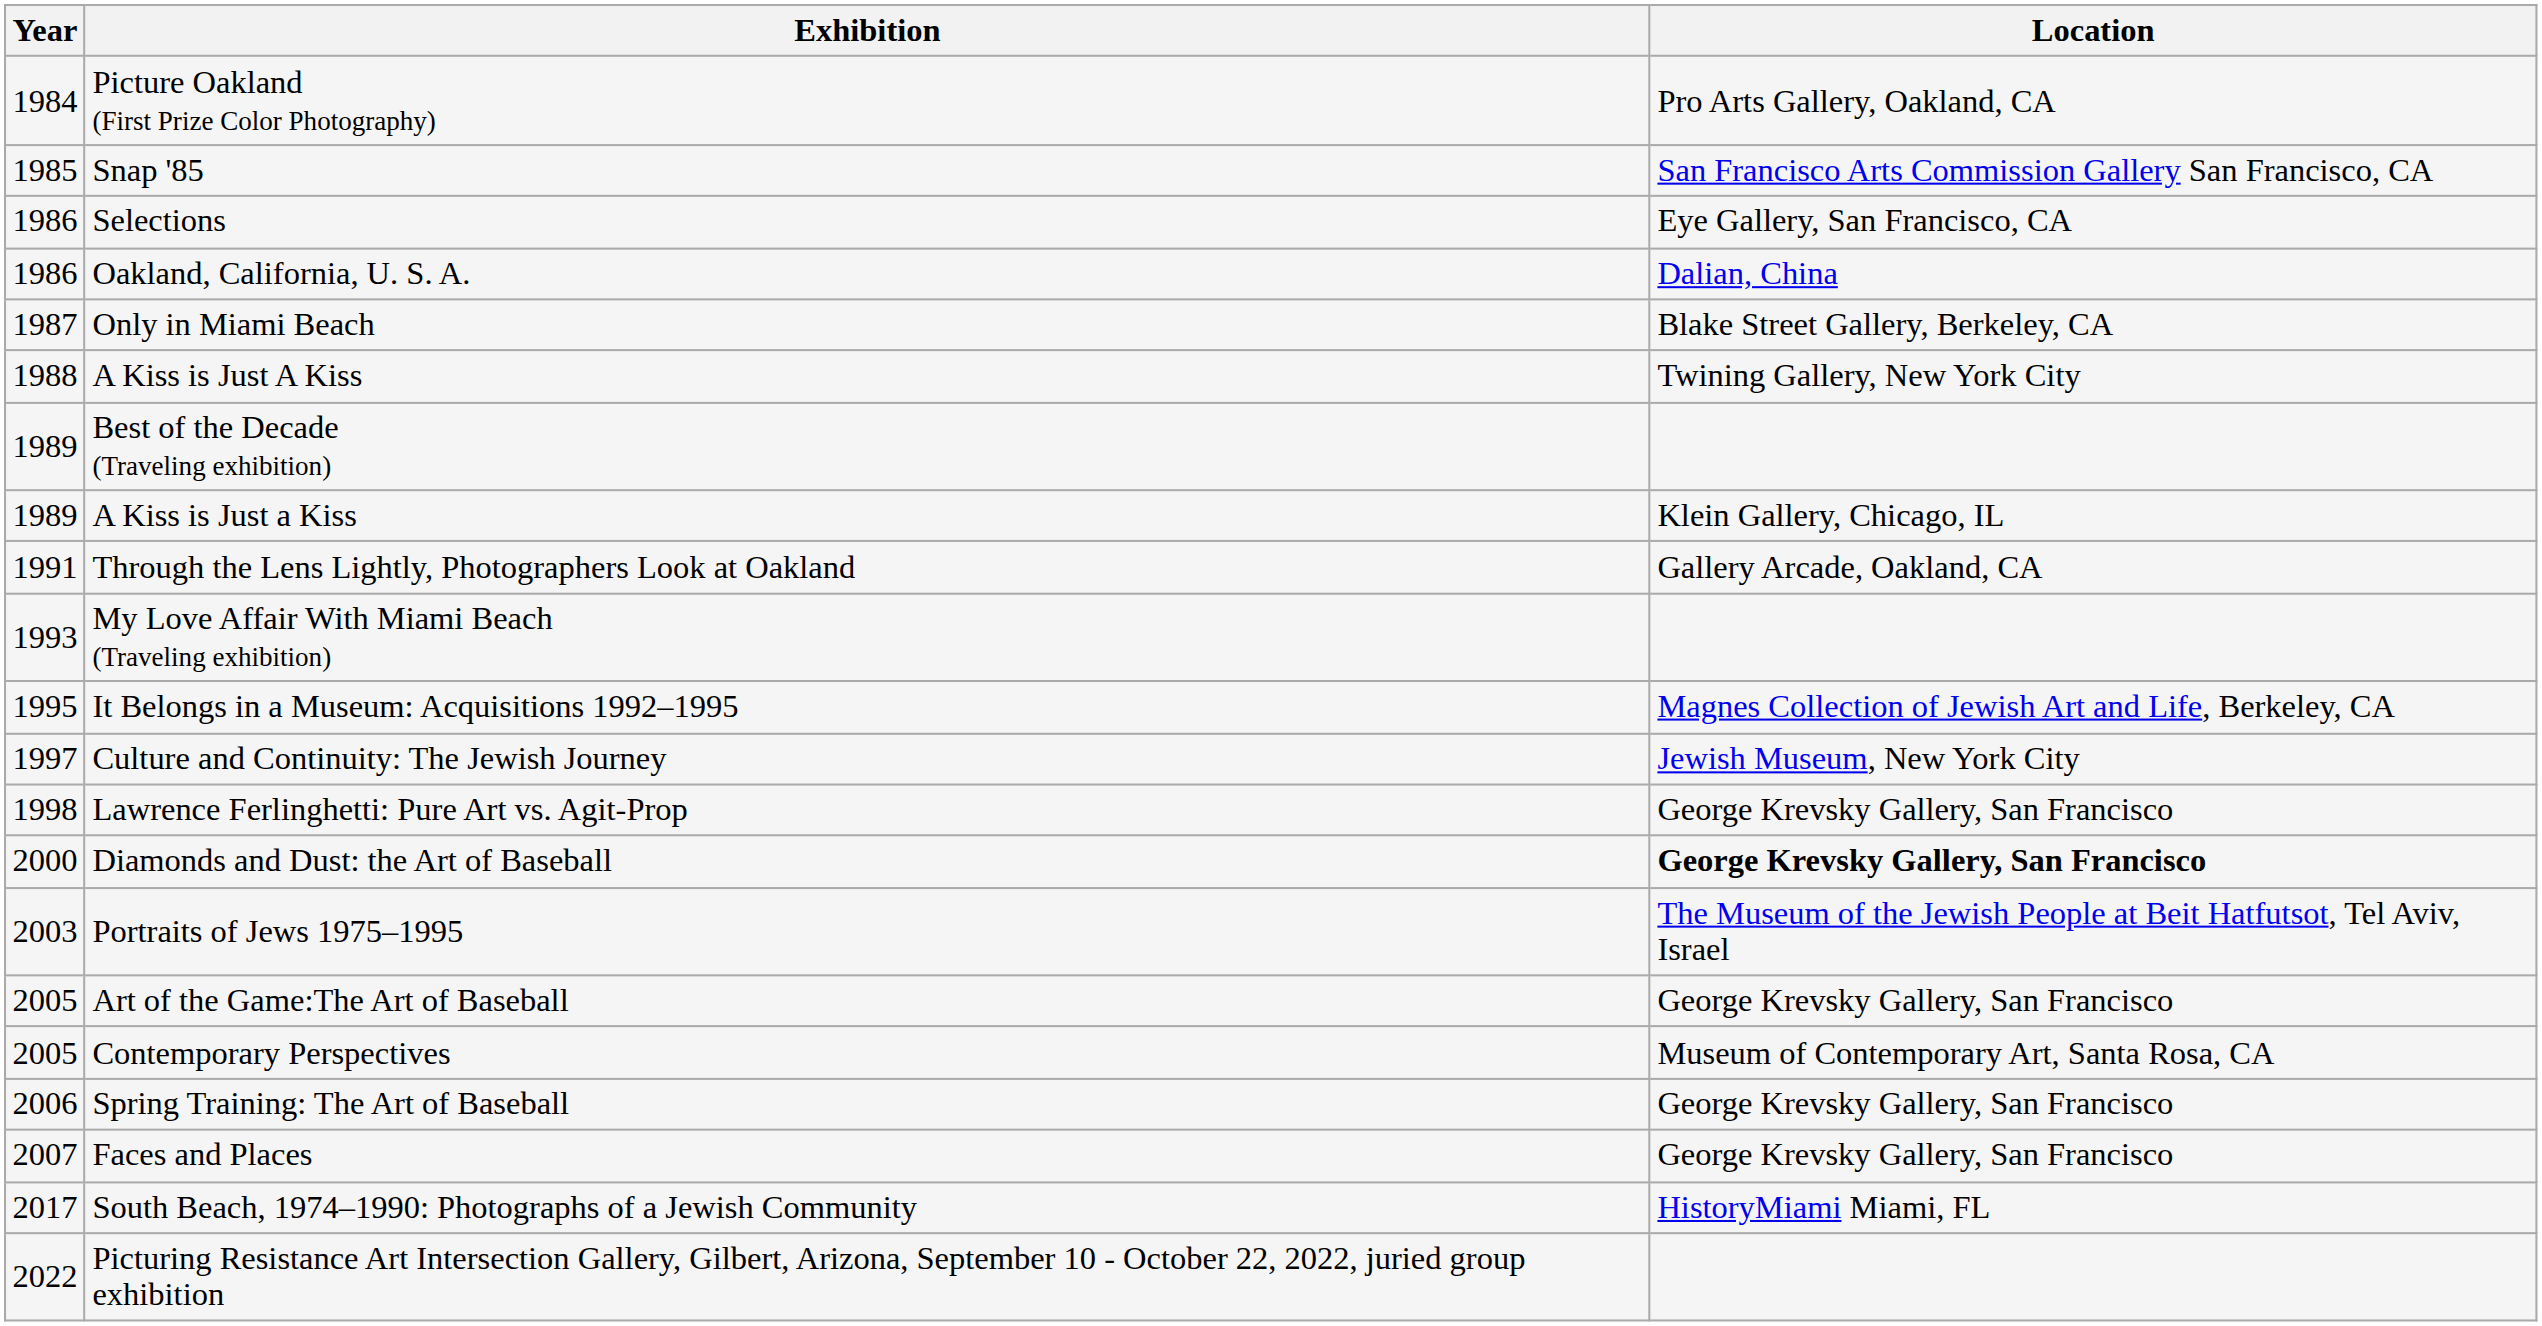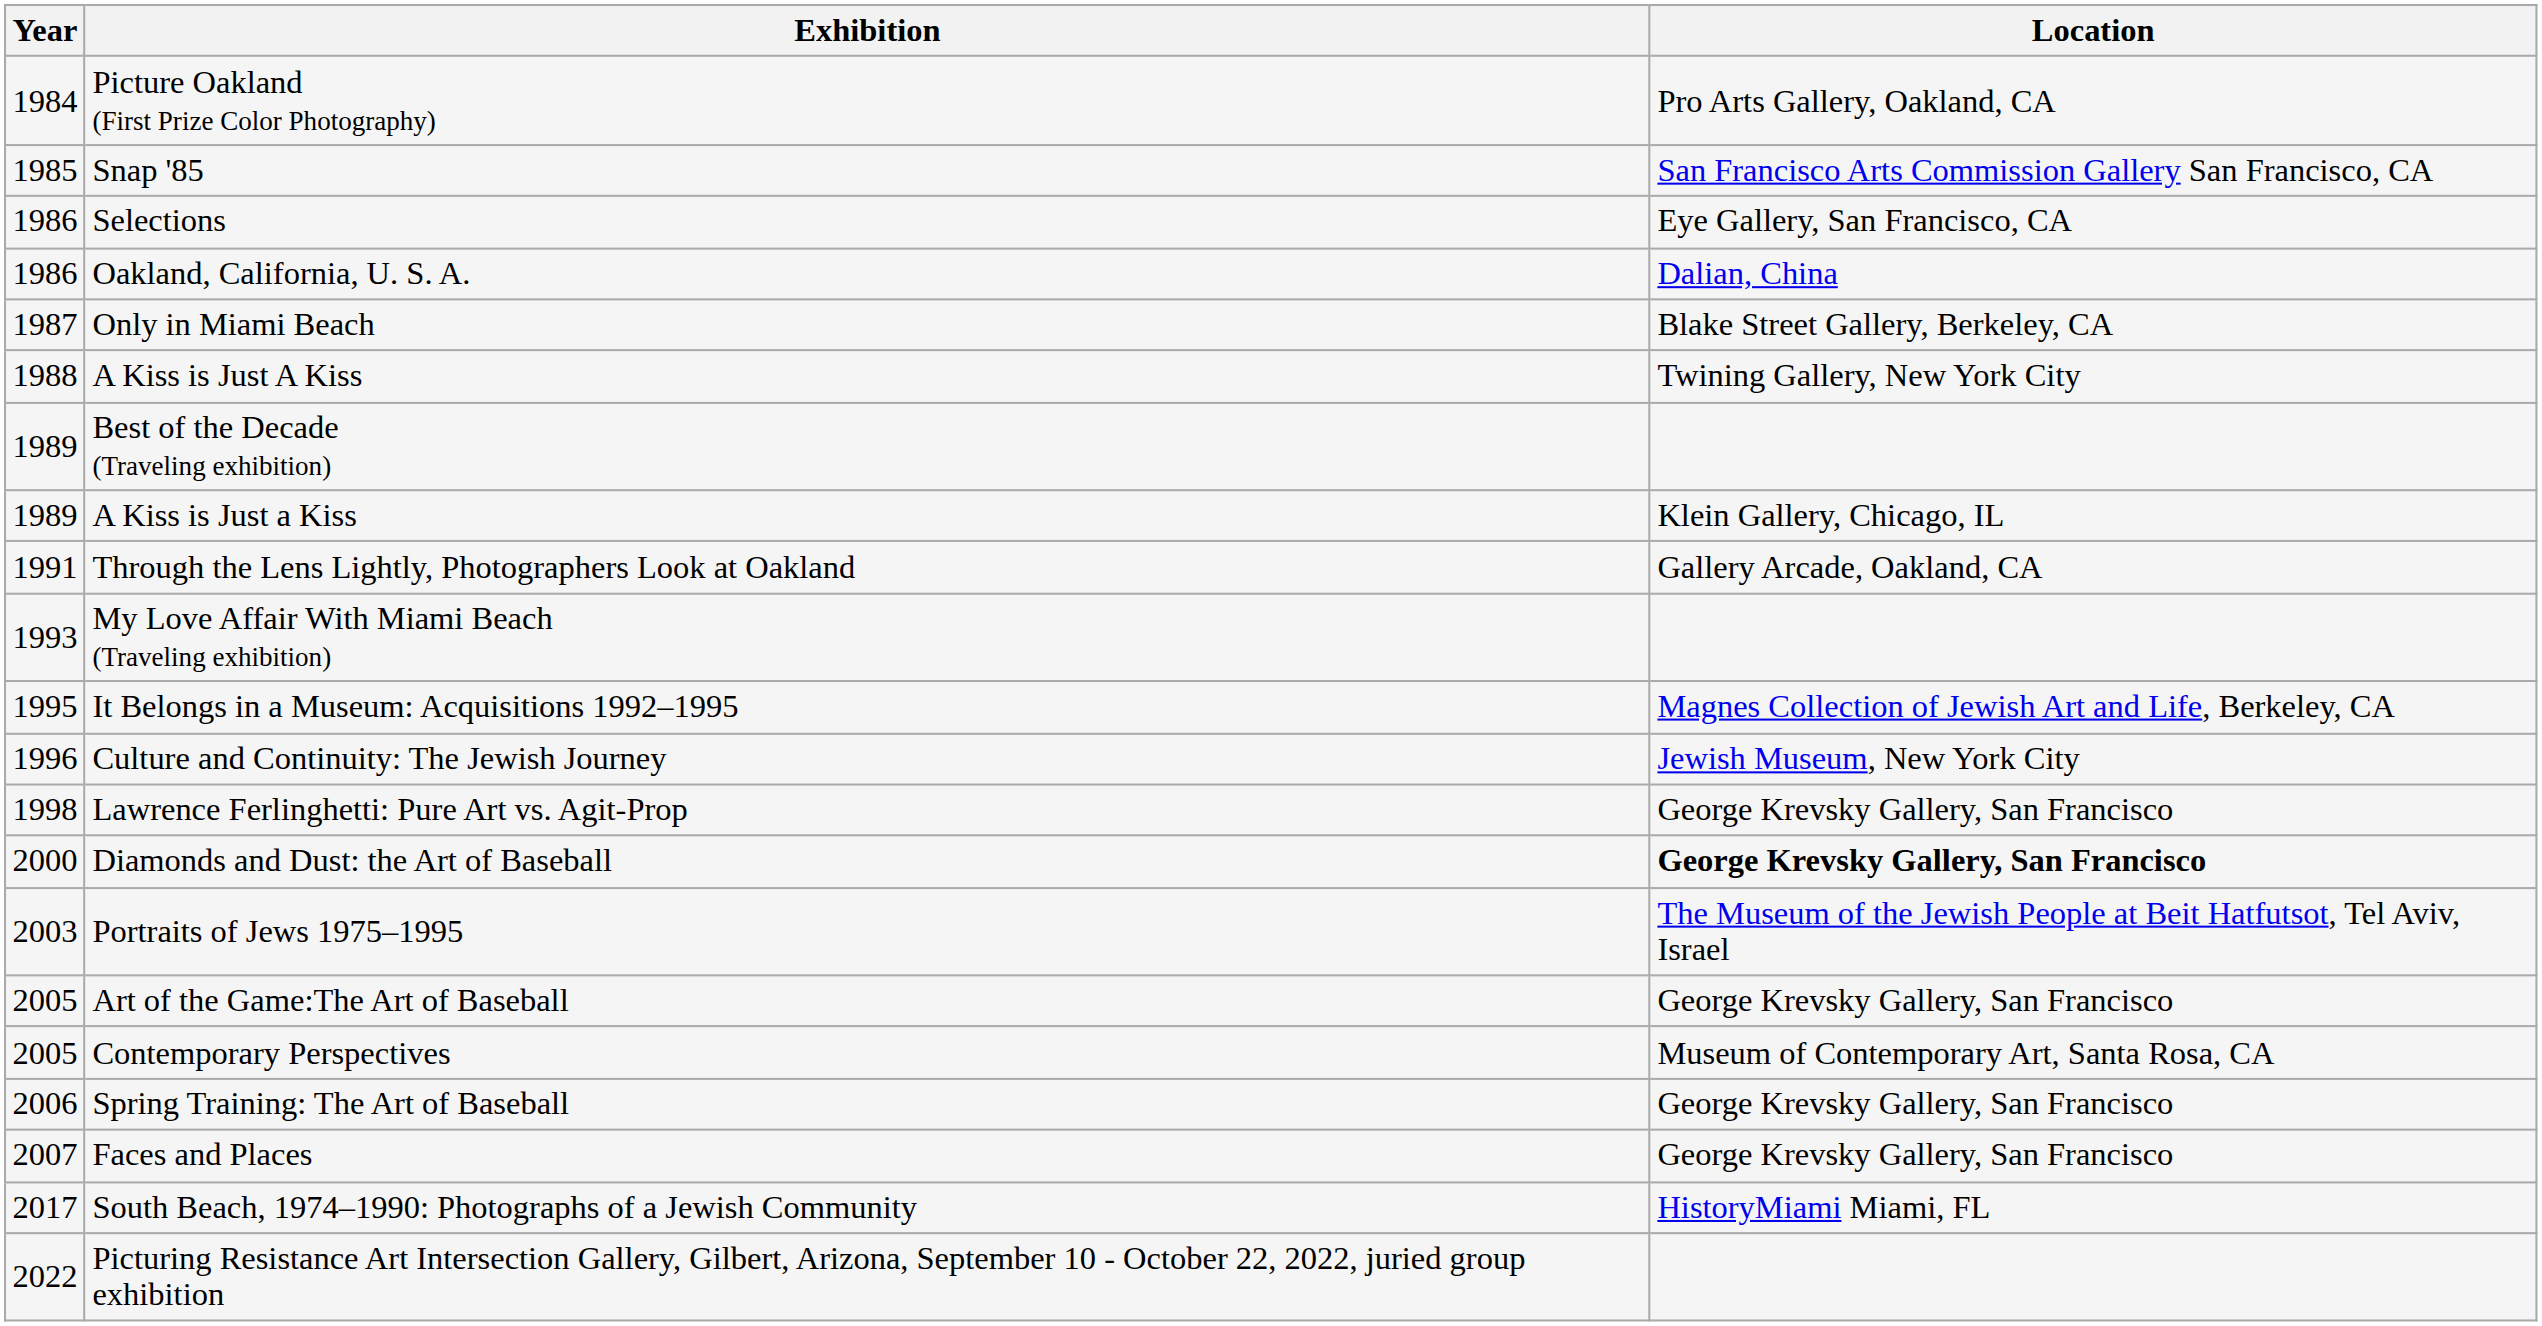Culture and Continuity: The Jewish Journey | Year: 1997 -> 1996
